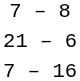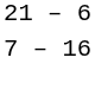- row: 7 – 8
